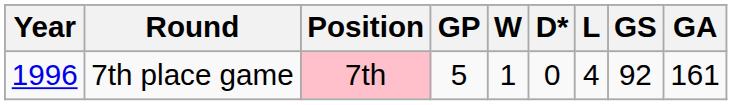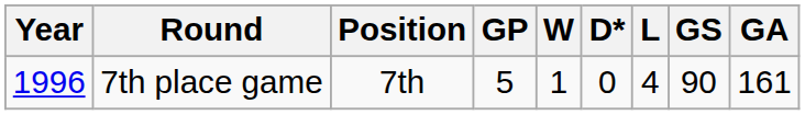7th place game | Position: pink background -> no background
7th place game | GS: 92 -> 90
